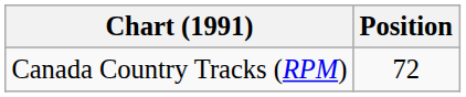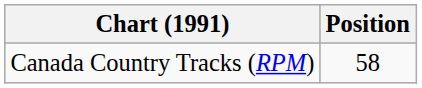Canada Country Tracks (RPM) | Position: 72 -> 58
